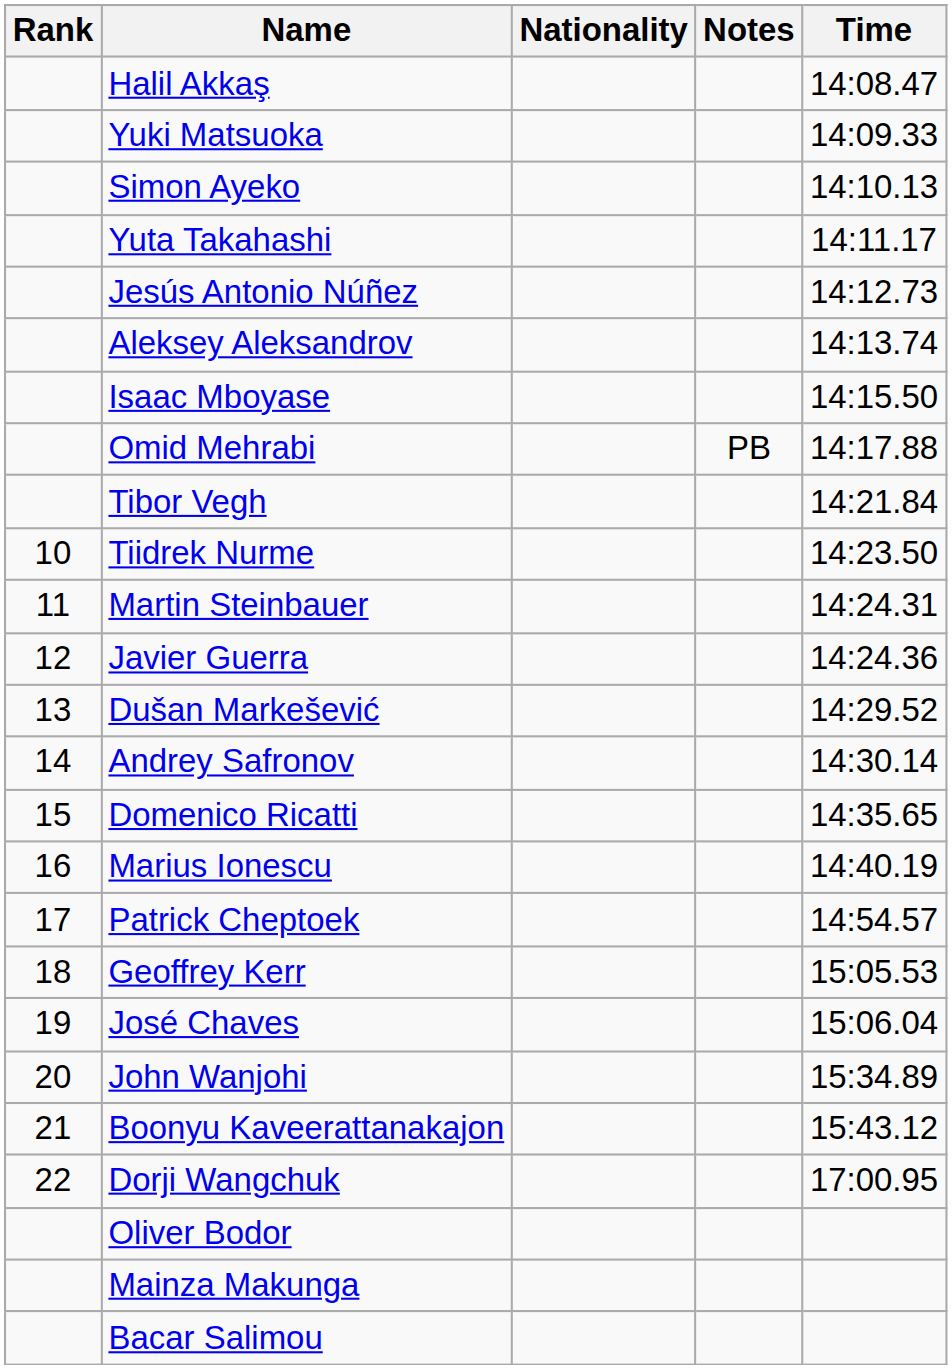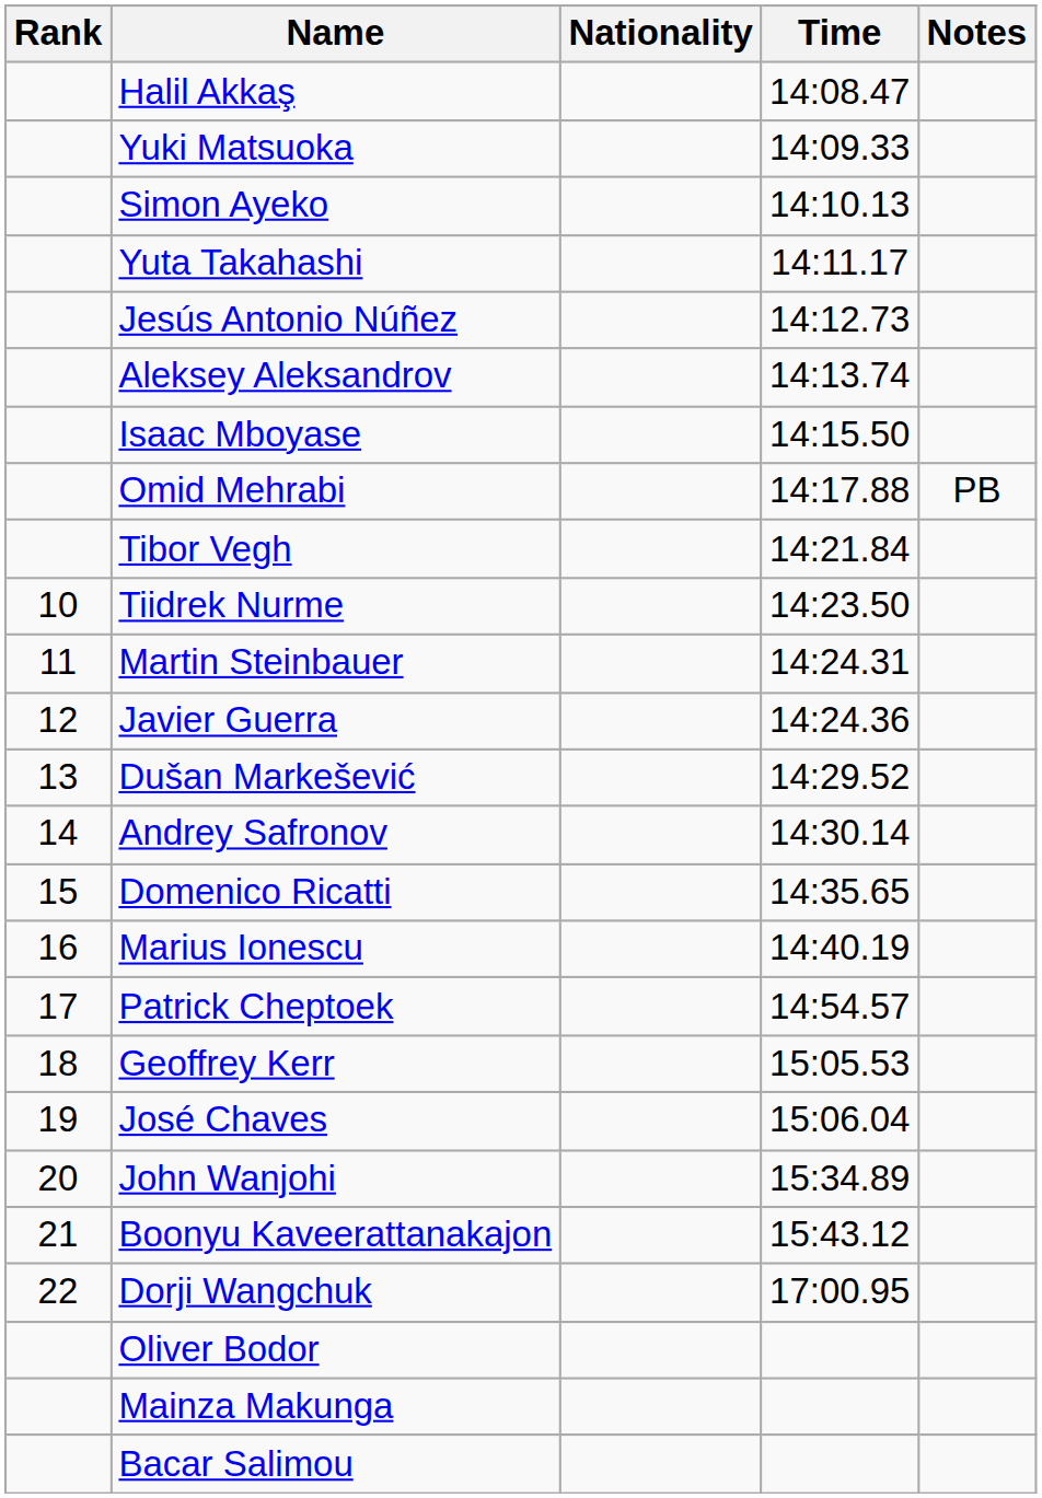columns swapped: Time <-> Notes
